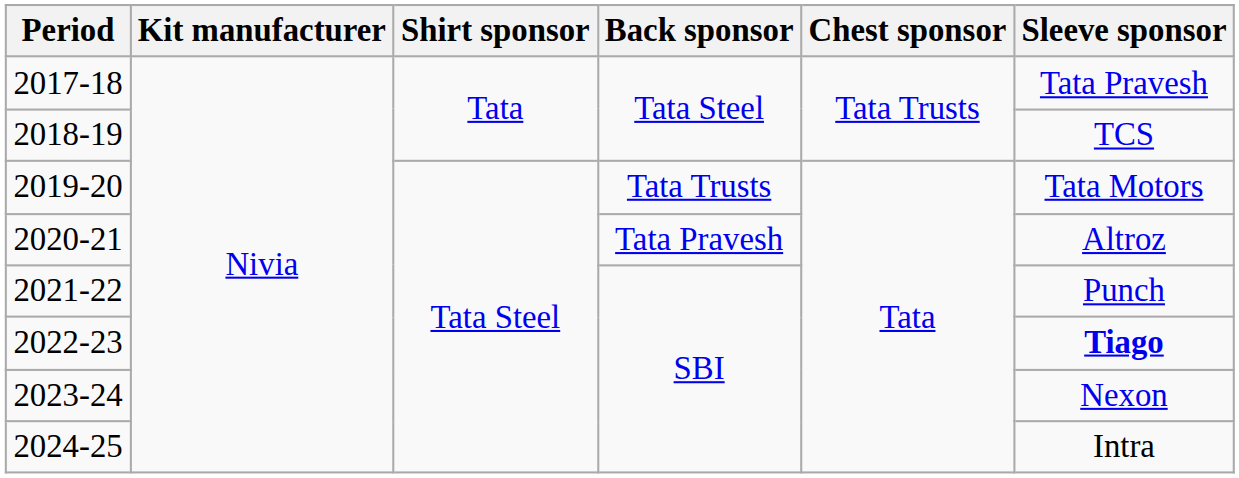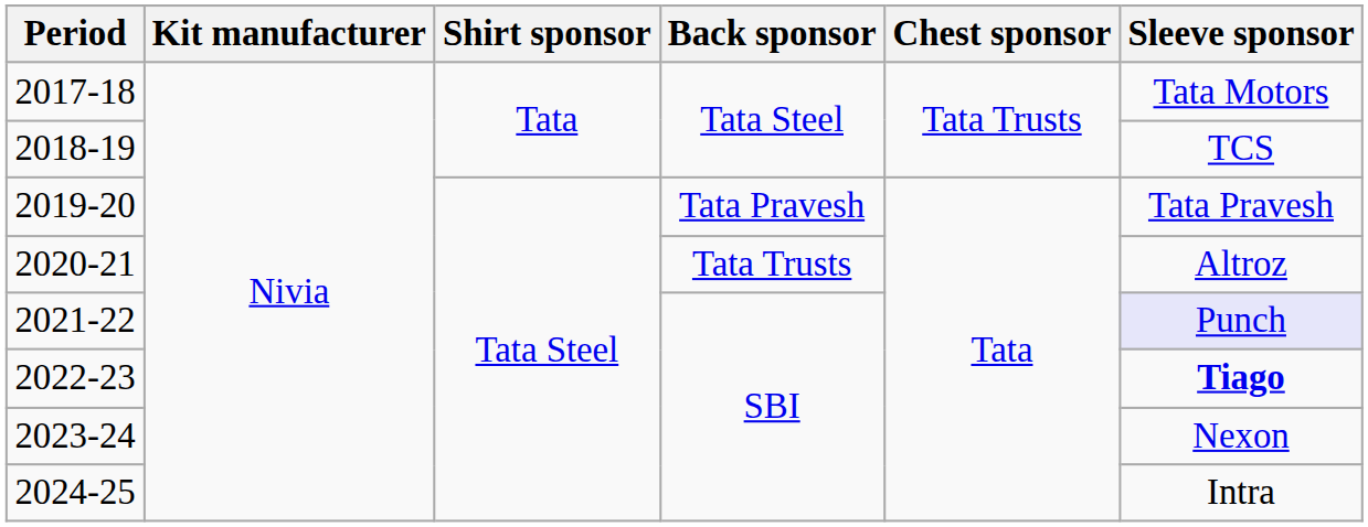2017-18 | Sleeve sponsor: Tata Pravesh -> Tata Motors
2019-20 | Back sponsor: Tata Trusts -> Tata Pravesh
2019-20 | Sleeve sponsor: Tata Motors -> Tata Pravesh
2020-21 | Back sponsor: Tata Pravesh -> Tata Trusts
2021-22 | Sleeve sponsor: no background -> lavender background
